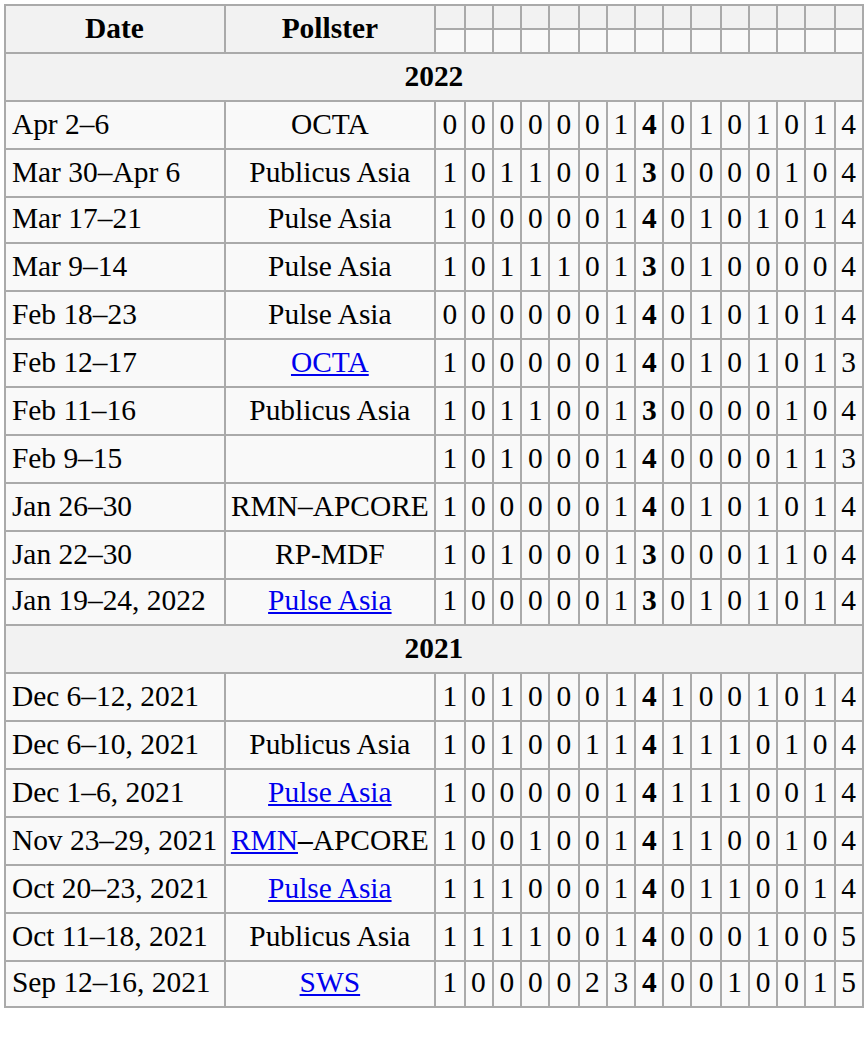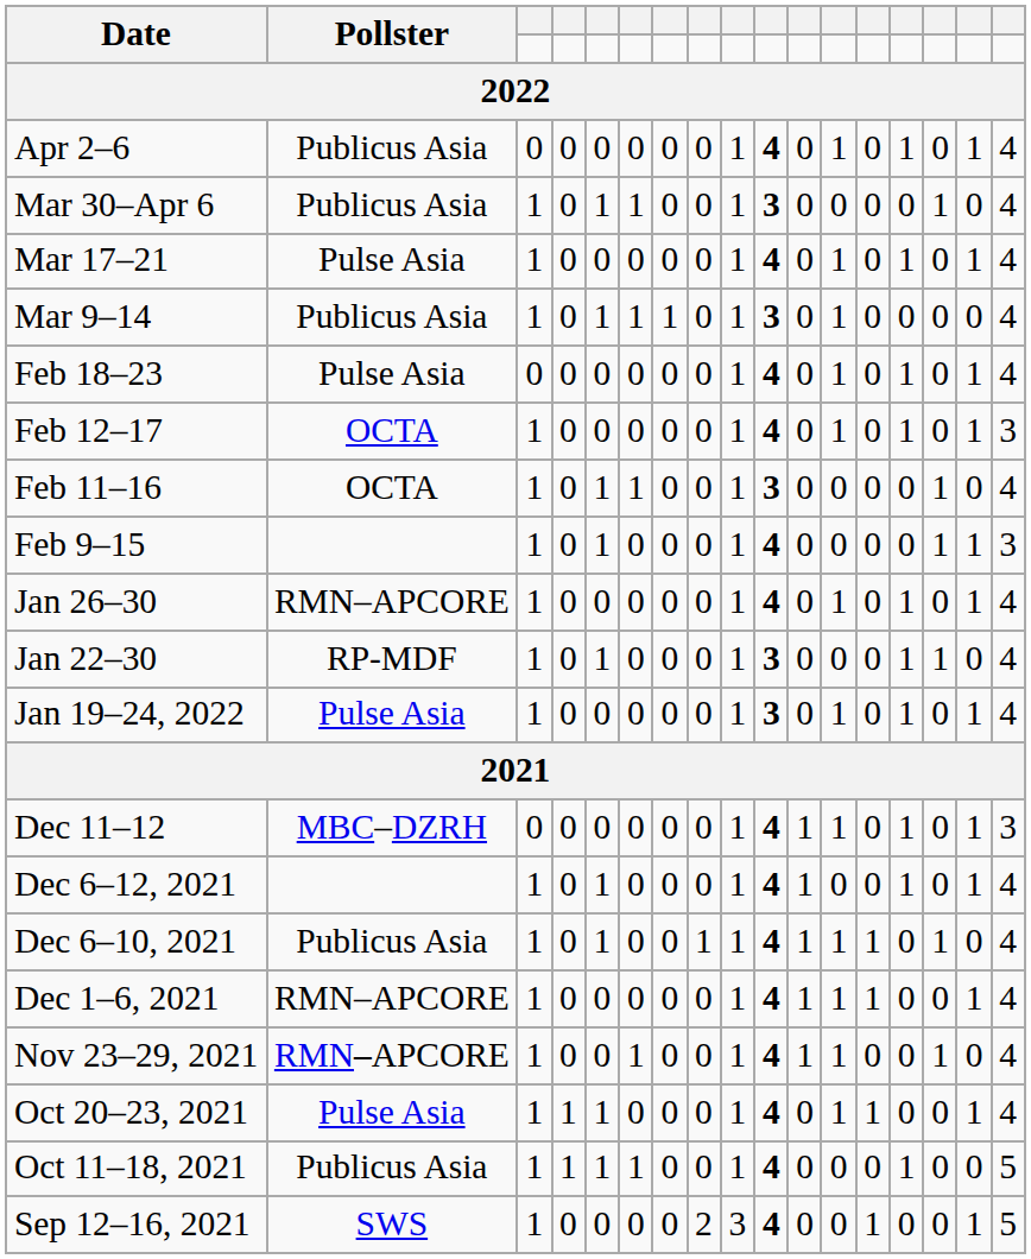Apr 2–6 | Pollster: OCTA -> Publicus Asia
Mar 9–14 | Pollster: Pulse Asia -> Publicus Asia
Feb 11–16 | Pollster: Publicus Asia -> OCTA
+ row: Dec 11–12 | MBC–DZRH | 0 | 0 | 0 | 0 | 0 | 0 | 1 | 4 | 1 | 1 | 0 | 1 | 0 | 1 | 3
Dec 1–6, 2021 | Pollster: Pulse Asia -> RMN–APCORE
